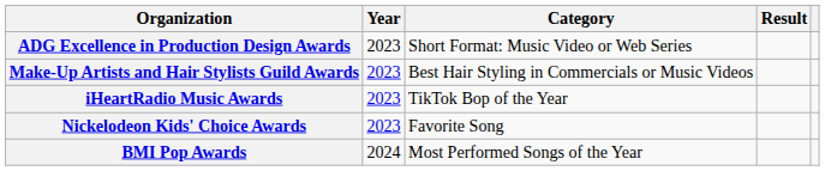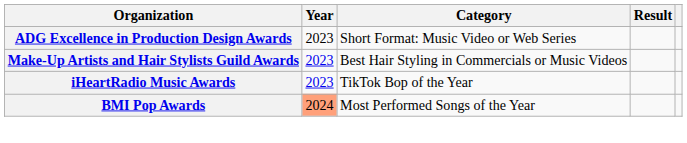- row: Nickelodeon Kids' Choice Awards | 2023 | Favorite Song
BMI Pop Awards | Year: no background -> lightsalmon background
